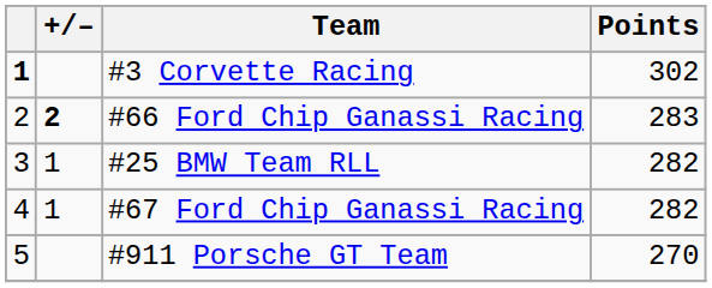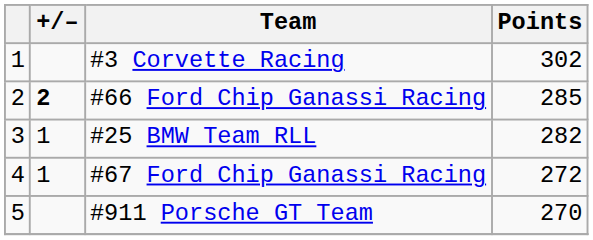#3 Corvette Racing | column 1: bold -> normal
#66 Ford Chip Ganassi Racing | Points: 283 -> 285
#67 Ford Chip Ganassi Racing | Points: 282 -> 272
